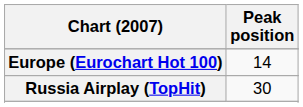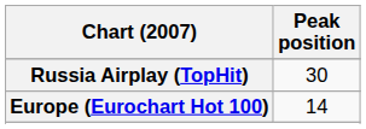rows swapped: Europe (Eurochart Hot 100) <-> Russia Airplay (TopHit)
